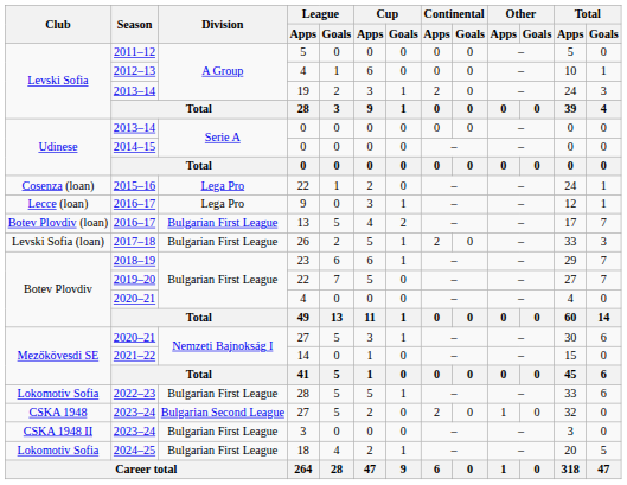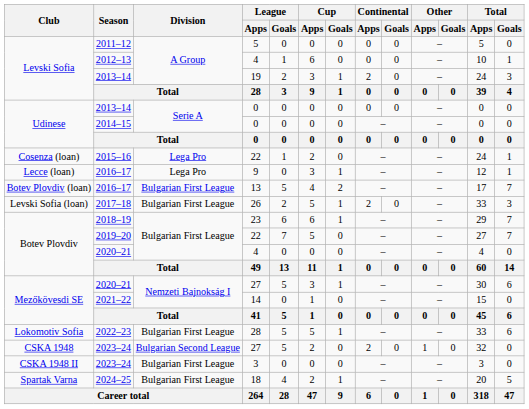2024–25 | Club: Lokomotiv Sofia -> Spartak Varna
